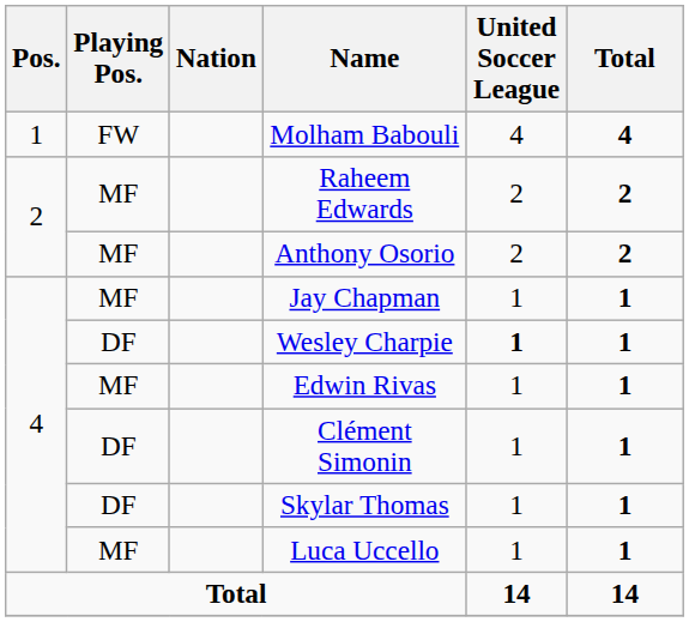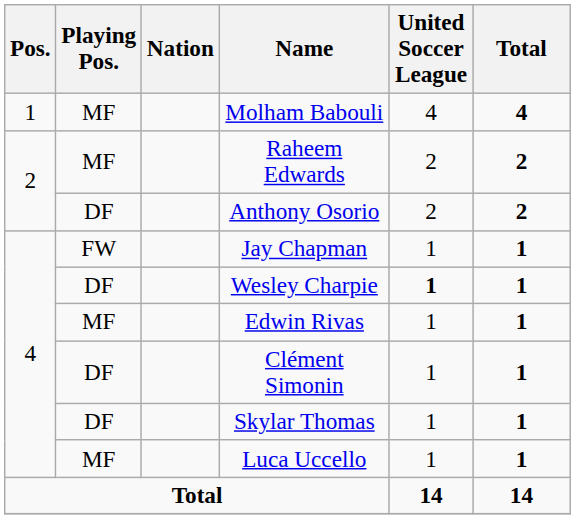Molham Babouli | Playing Pos.: FW -> MF
Anthony Osorio | Playing Pos.: MF -> DF
Jay Chapman | Playing Pos.: MF -> FW
